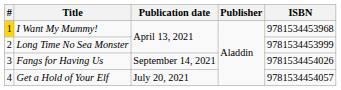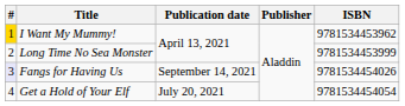I Want My Mummy! | ISBN: 9781534453968 -> 9781534453962
Fangs for Having Us | #: no background -> lavender background
Get a Hold of Your Elf | ISBN: 9781534454057 -> 9781534454054
